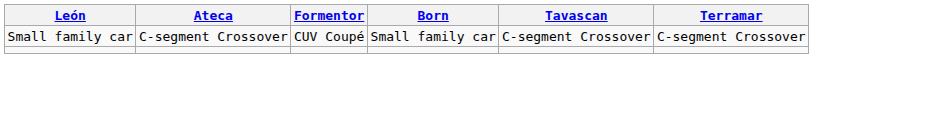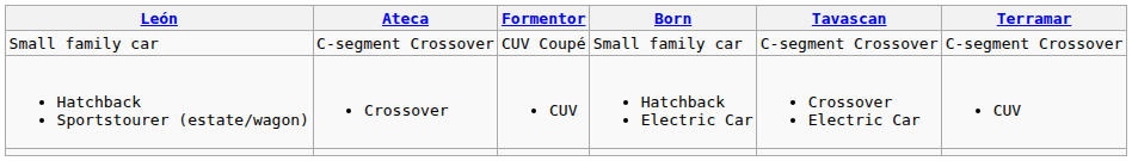+ row: Hatchback Sportstourer (estate/wagon) | Crossover | CUV | Hatchback Electric Car | Crossover Electric Car | CUV
